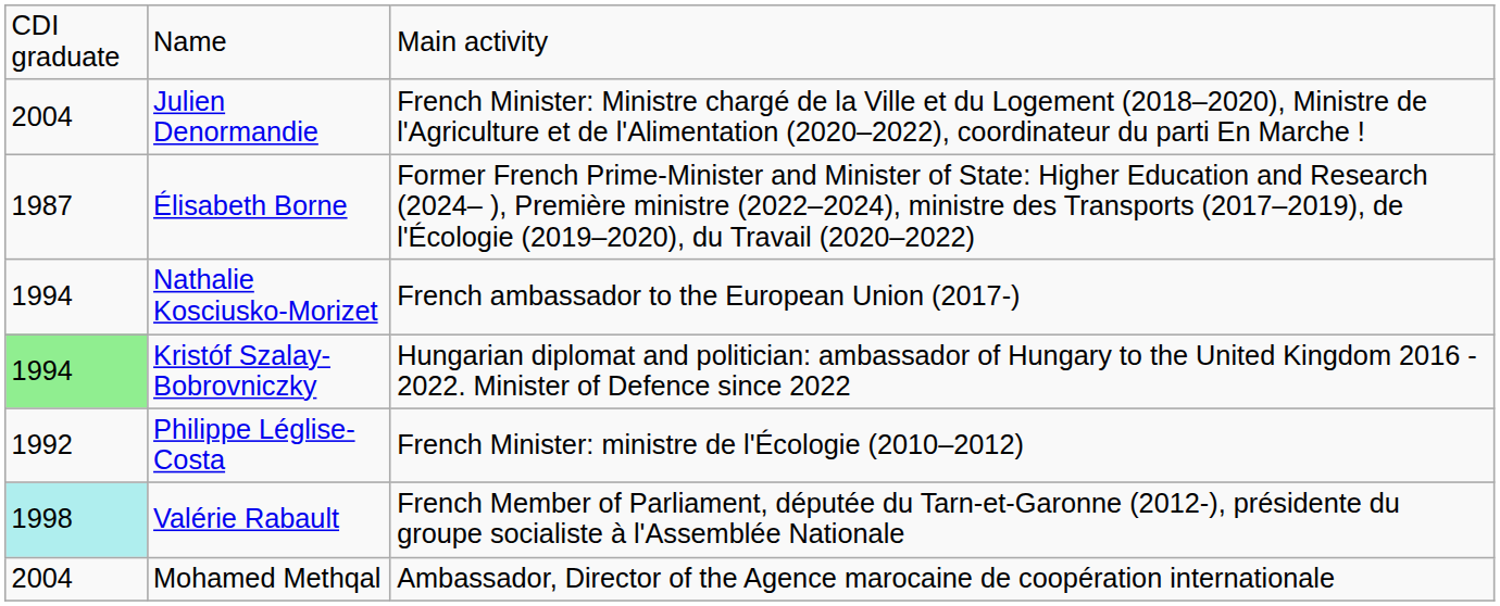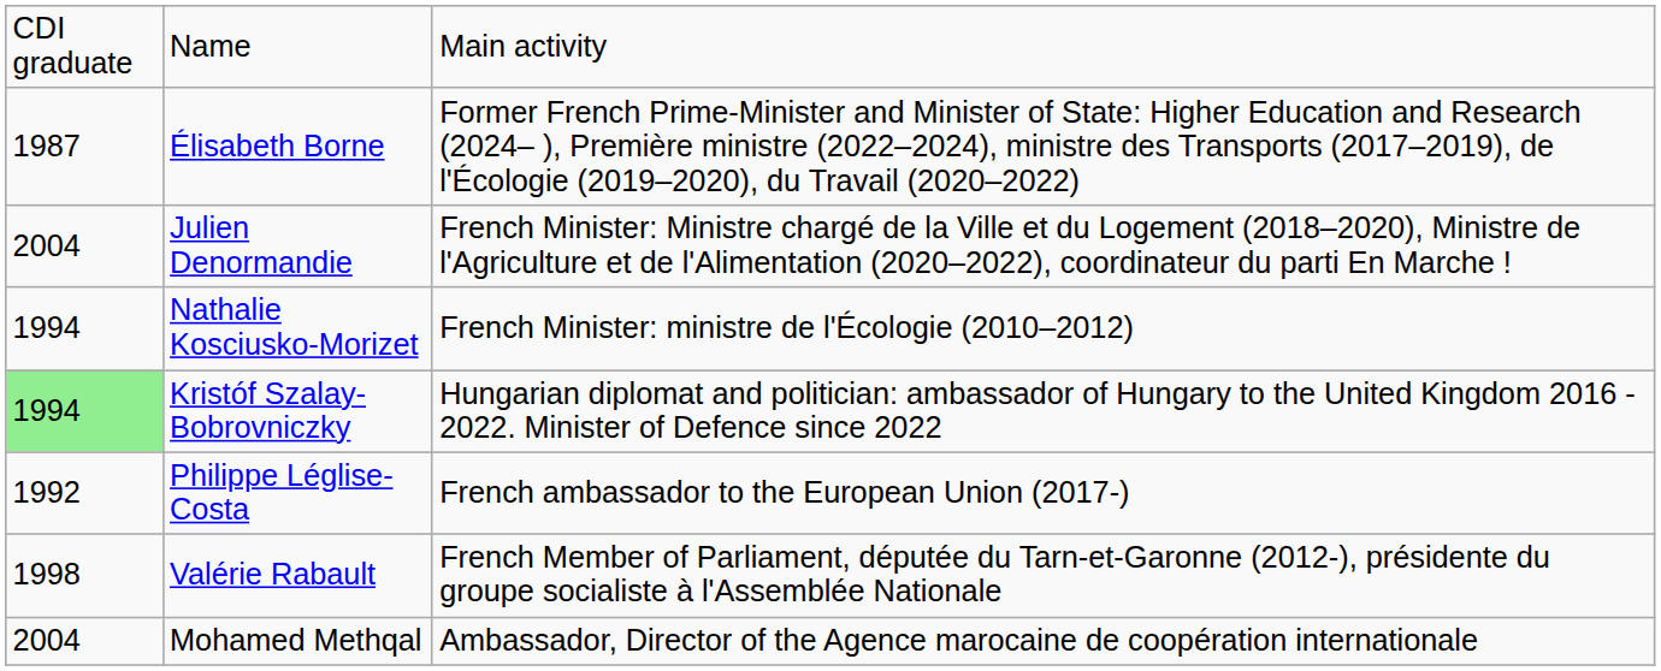rows swapped: Élisabeth Borne <-> Julien Denormandie
Nathalie Kosciusko-Morizet | column 3: French ambassador to the European Union (2017-) -> French Minister: ministre de l'Écologie (2010–2012)
Philippe Léglise-Costa | column 3: French Minister: ministre de l'Écologie (2010–2012) -> French ambassador to the European Union (2017-)
Valérie Rabault | column 1: paleturquoise background -> no background
